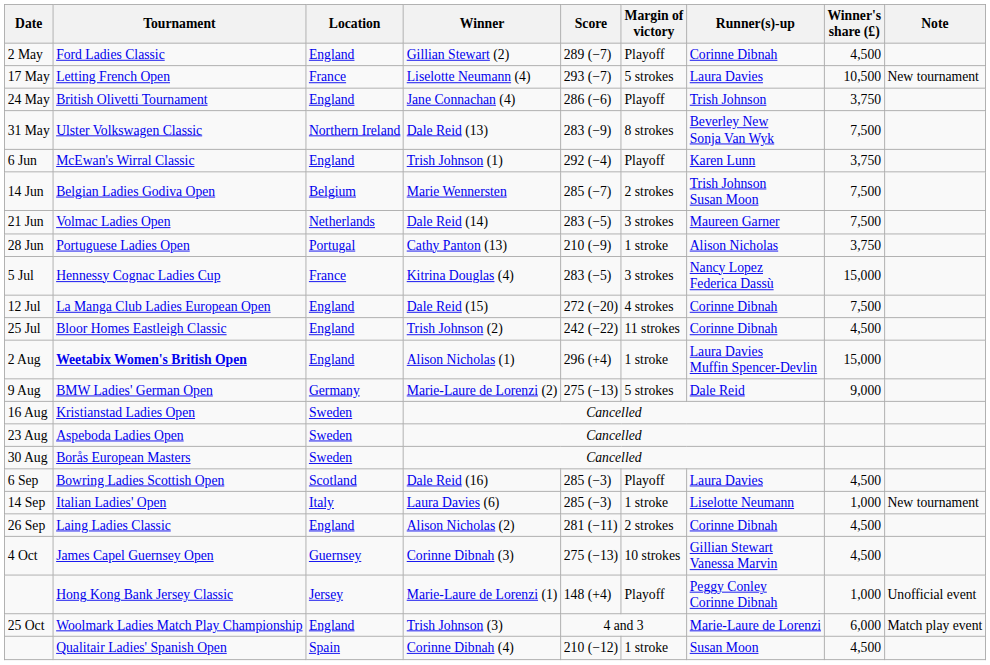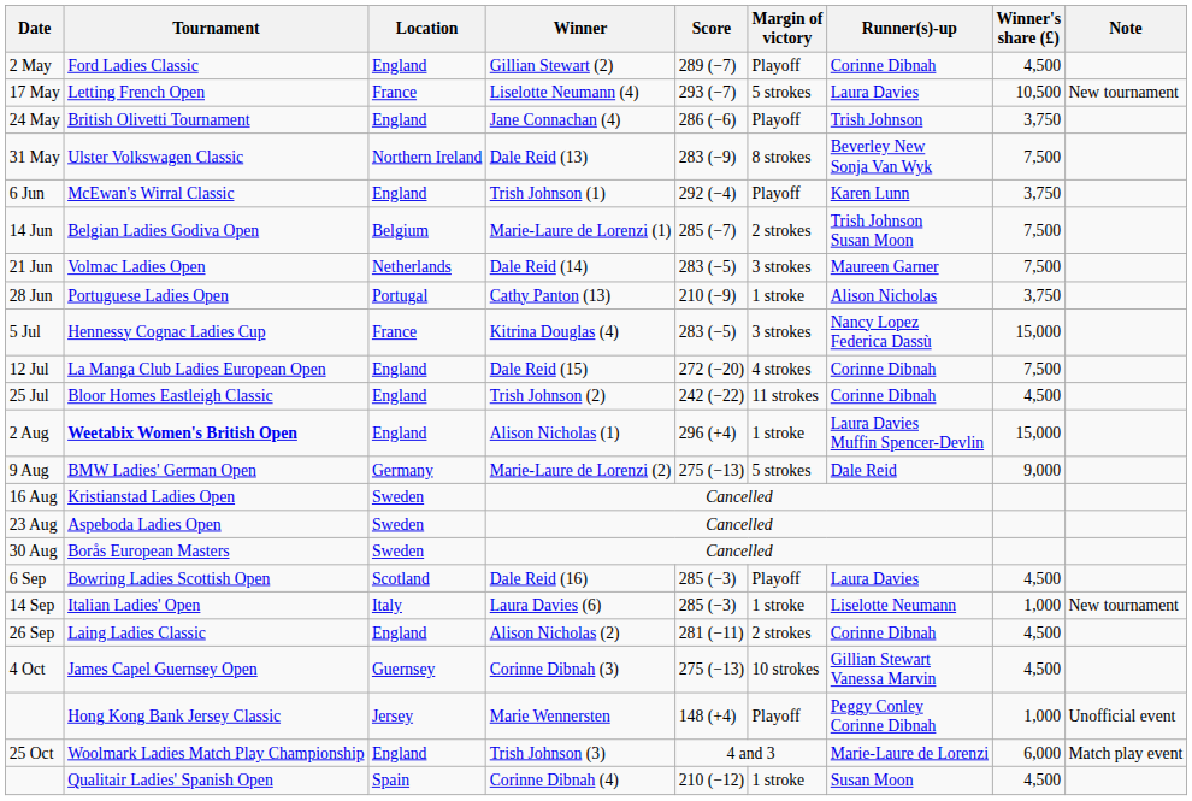Belgian Ladies Godiva Open | Winner: Marie Wennersten -> Marie-Laure de Lorenzi (1)
Hong Kong Bank Jersey Classic | Winner: Marie-Laure de Lorenzi (1) -> Marie Wennersten
